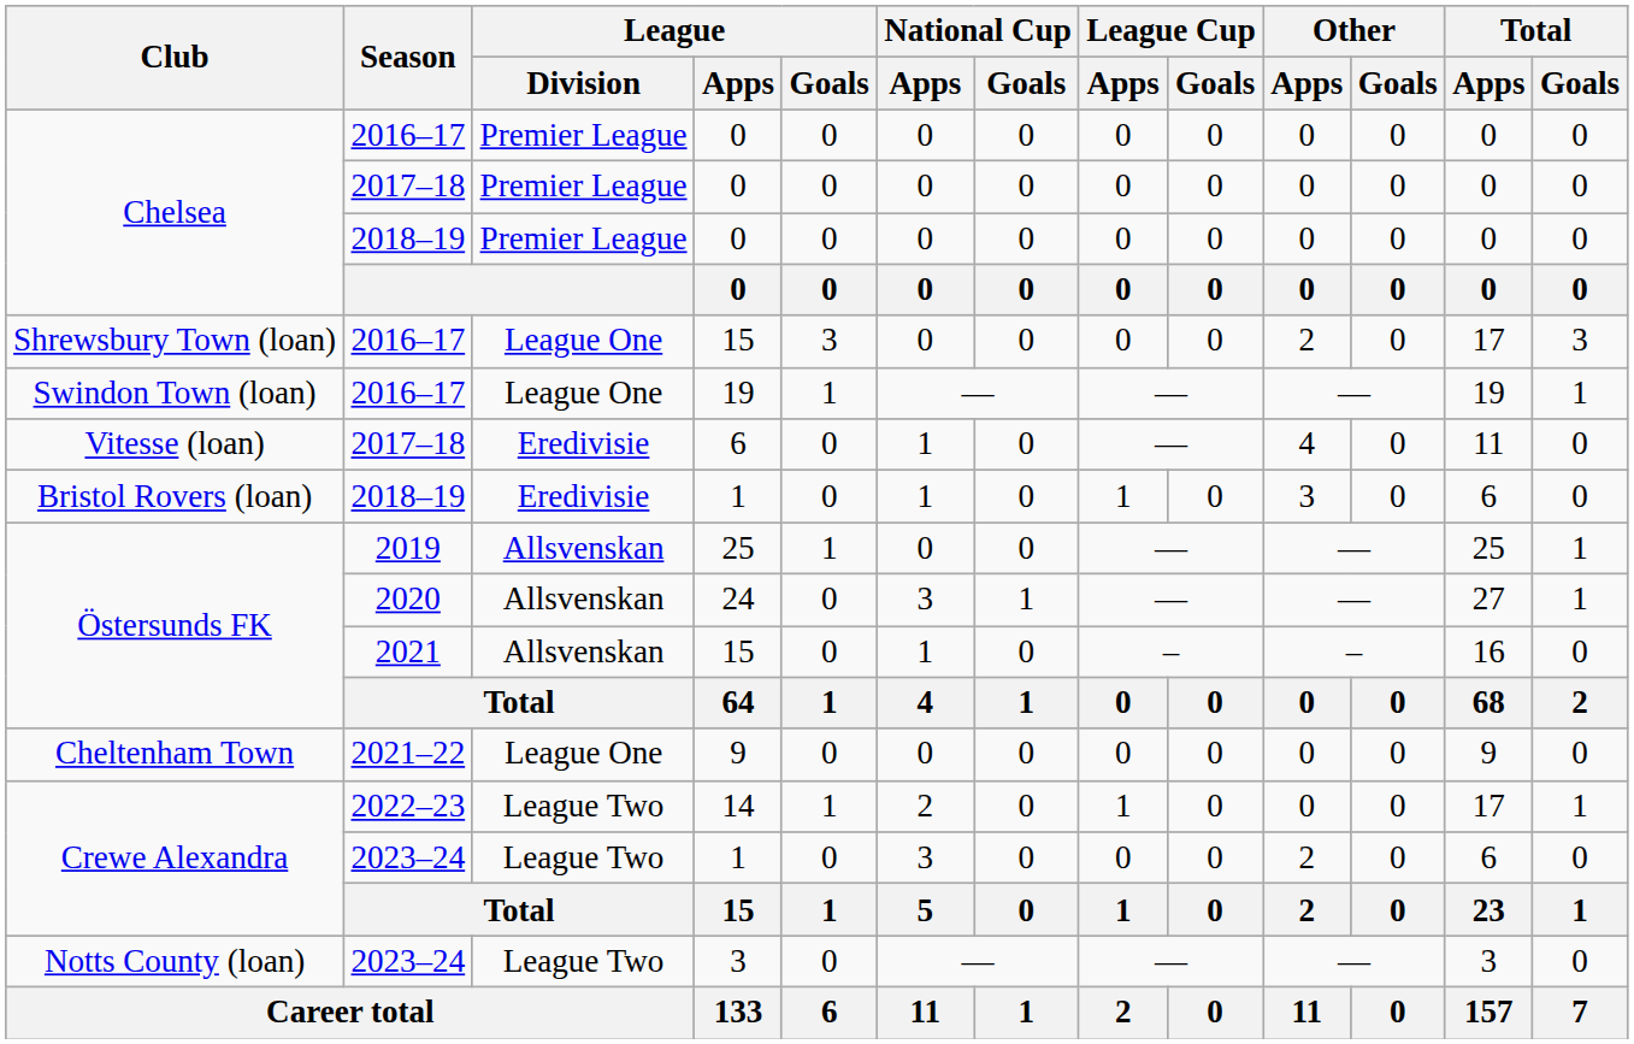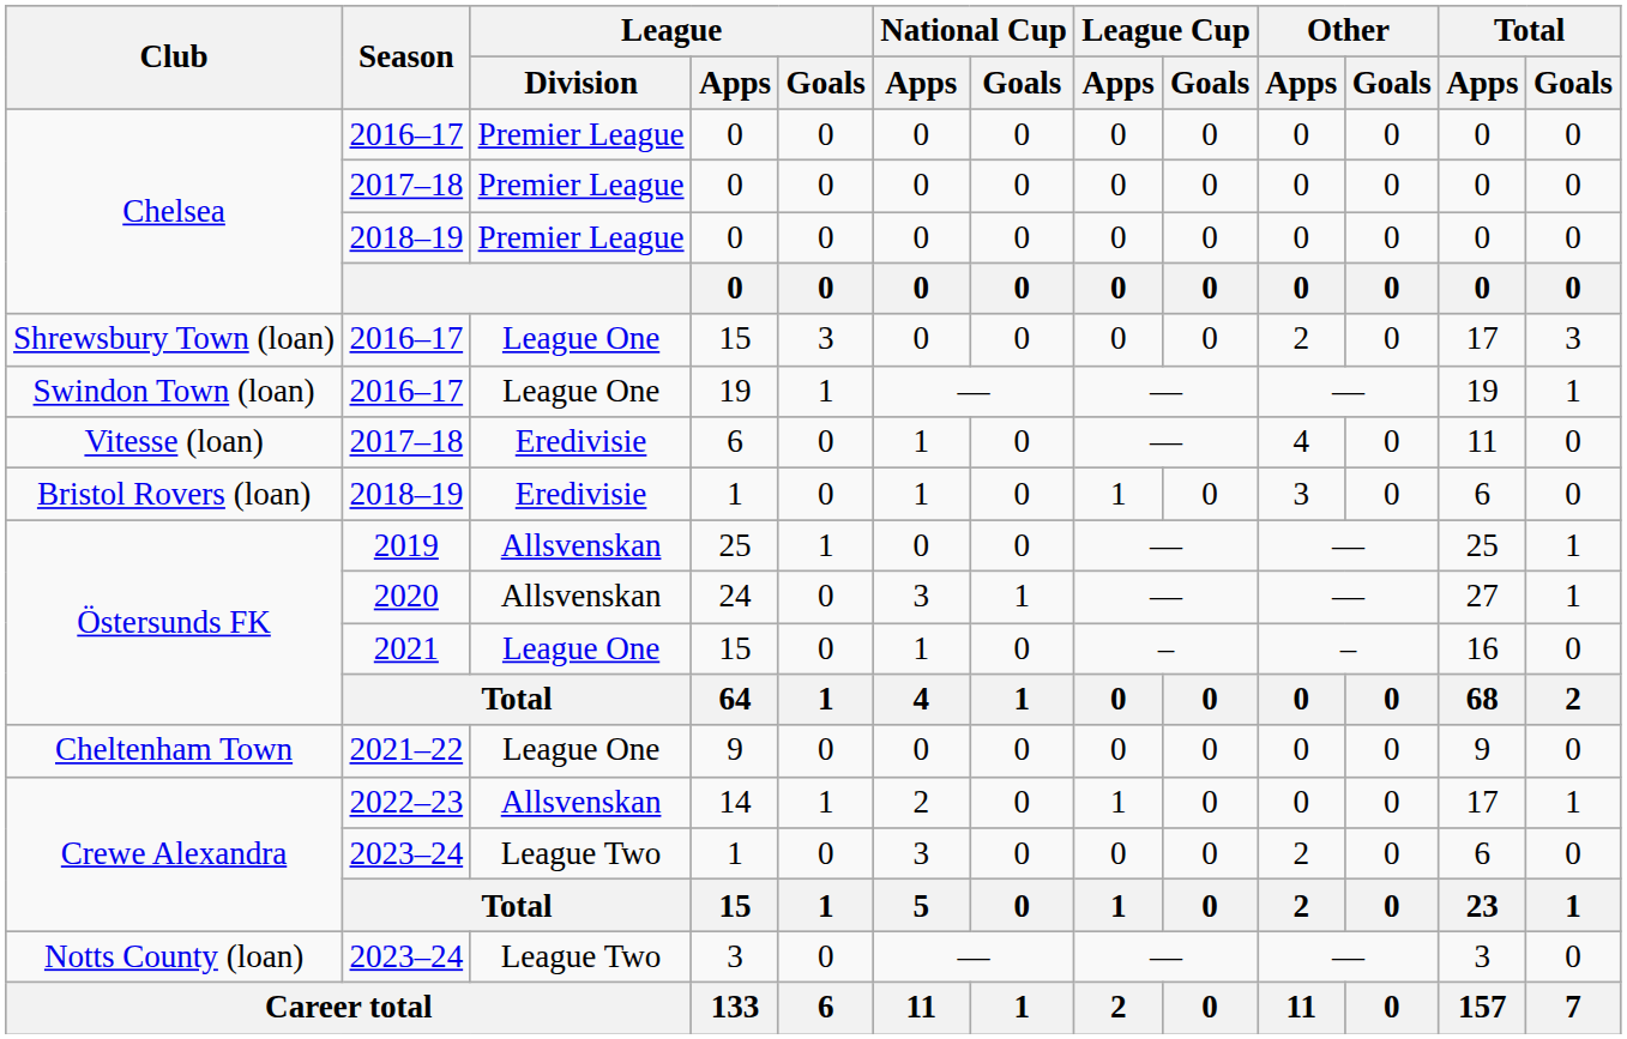2021 / 15 | League / Division: Allsvenskan -> League One
14 | League / Division: League Two -> Allsvenskan
